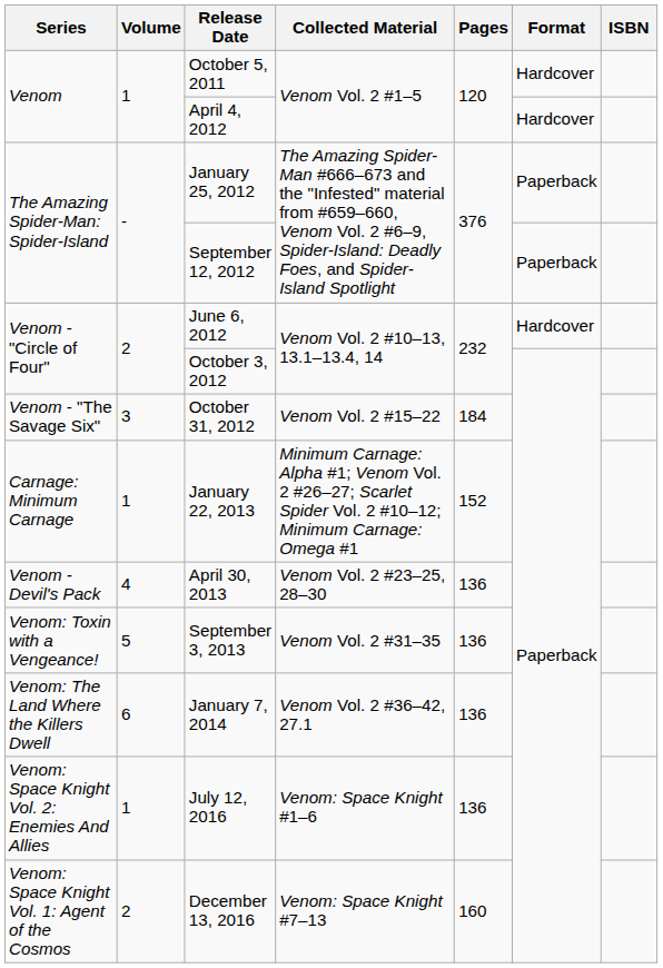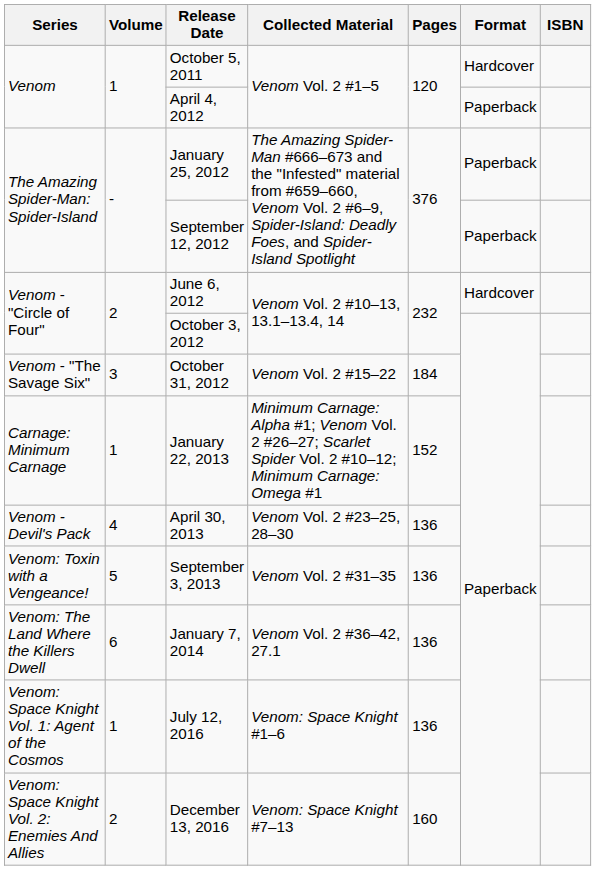April 4, 2012 | Format: Hardcover -> Paperback
July 12, 2016 | Series: Venom: Space Knight Vol. 2: Enemies And Allies -> Venom: Space Knight Vol. 1: Agent of the Cosmos
December 13, 2016 | Series: Venom: Space Knight Vol. 1: Agent of the Cosmos -> Venom: Space Knight Vol. 2: Enemies And Allies
